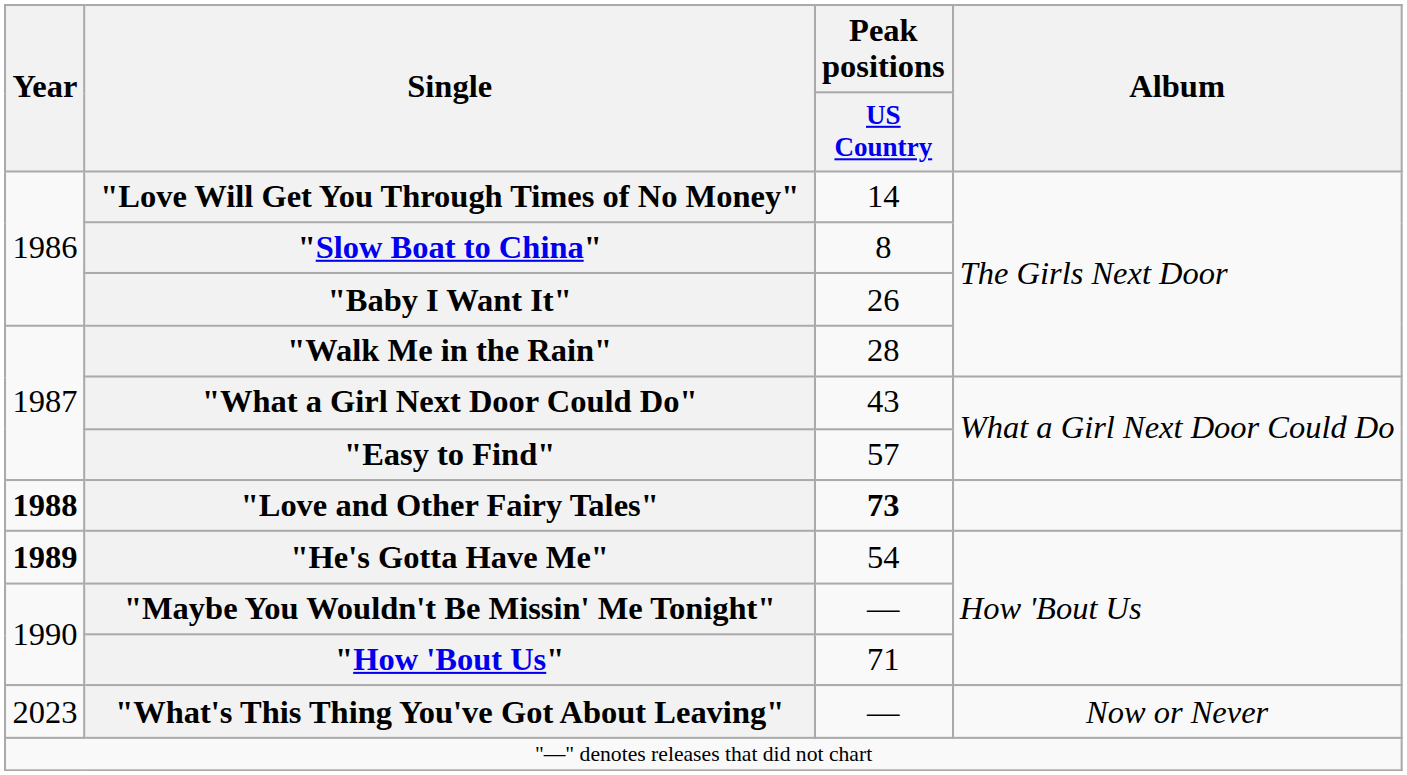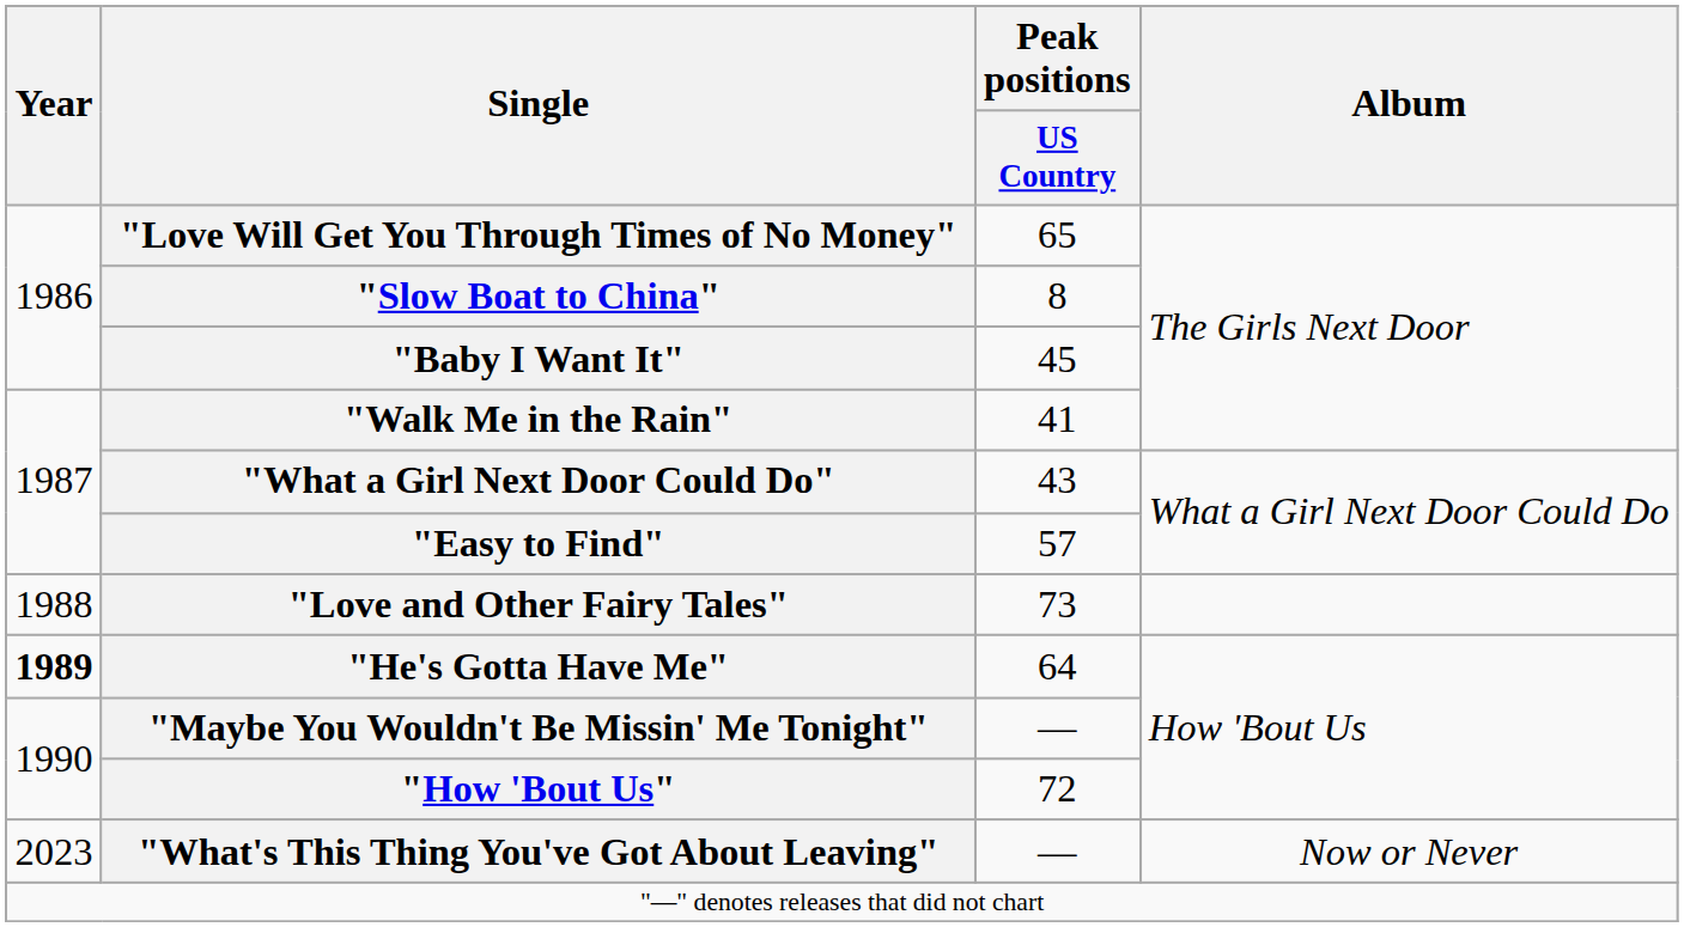"Love Will Get You Through Times of No Money" | Peak positions / US Country: 14 -> 65
"Baby I Want It" | Peak positions / US Country: 26 -> 45
"Walk Me in the Rain" | Peak positions / US Country: 28 -> 41
"Love and Other Fairy Tales" | Year: bold -> normal
"Love and Other Fairy Tales" | Peak positions / US Country: bold -> normal
"He's Gotta Have Me" | Peak positions / US Country: 54 -> 64
"How 'Bout Us" | Peak positions / US Country: 71 -> 72
